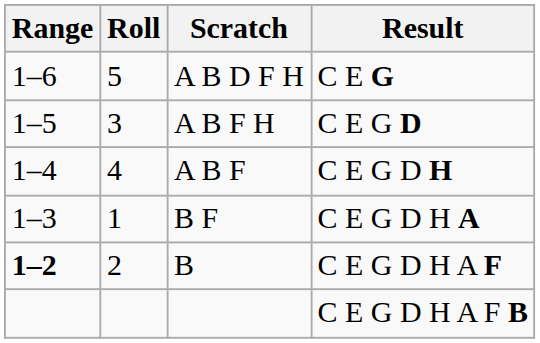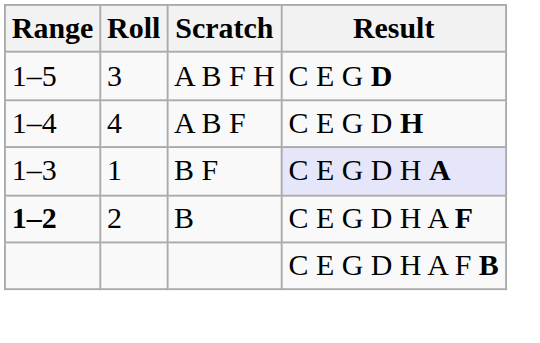- row: 1–6 | 5 | A B D F H | C E G
B F | Result: no background -> lavender background
